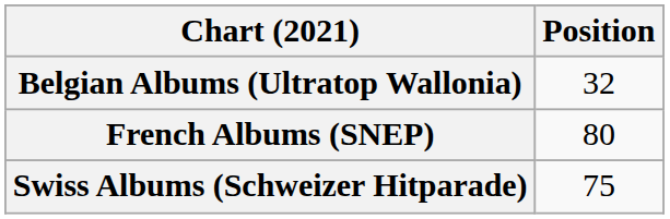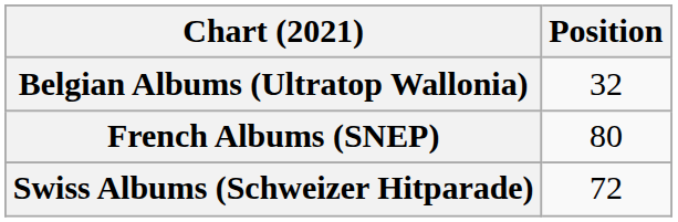Swiss Albums (Schweizer Hitparade) | Position: 75 -> 72
